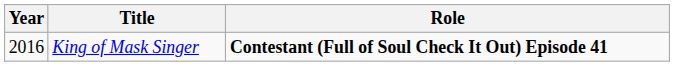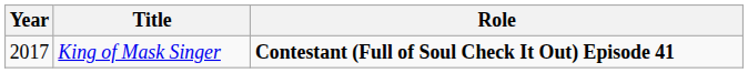King of Mask Singer | Year: 2016 -> 2017
